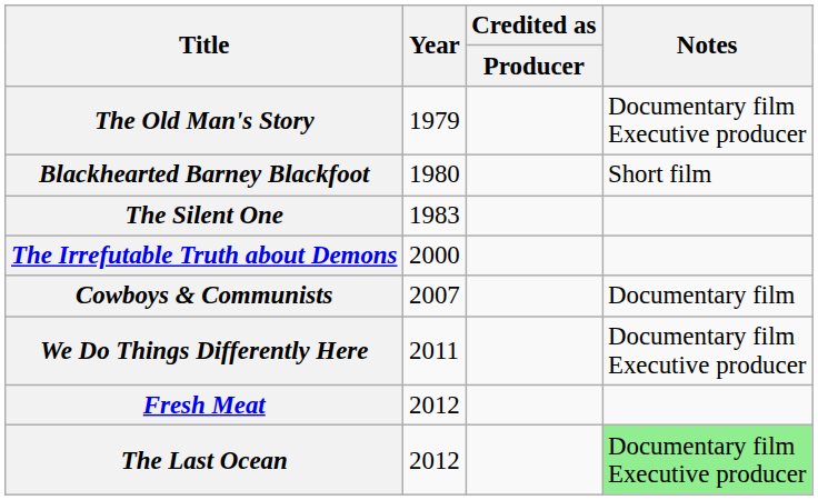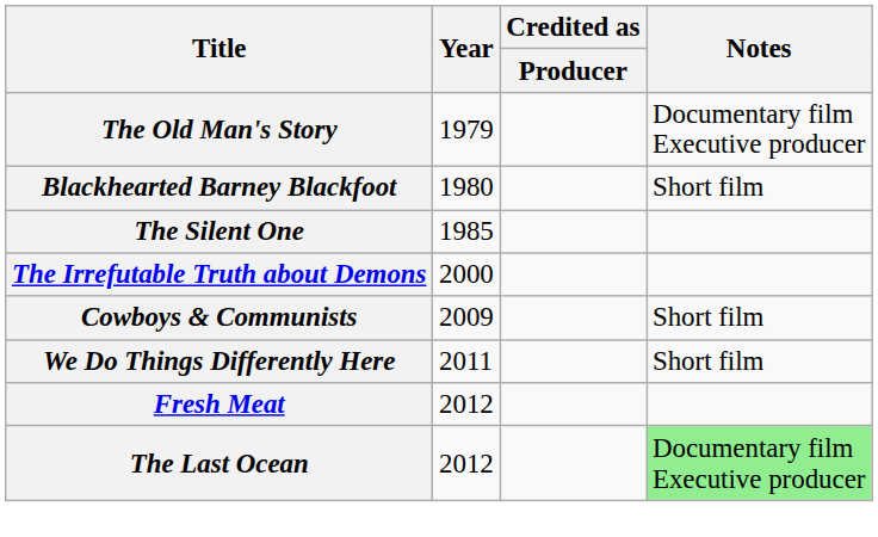The Silent One | Year: 1983 -> 1985
Cowboys & Communists | Year: 2007 -> 2009
Cowboys & Communists | Notes: Documentary film -> Short film
We Do Things Differently Here | Notes: Documentary film Executive producer -> Short film
